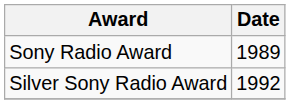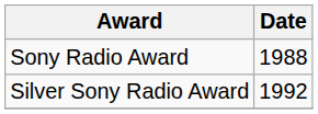Sony Radio Award | Date: 1989 -> 1988
